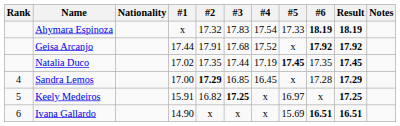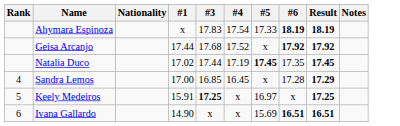- column: #2 | 17.32 | 17.91 | 17.35 | 17.29 | 16.82 | x
